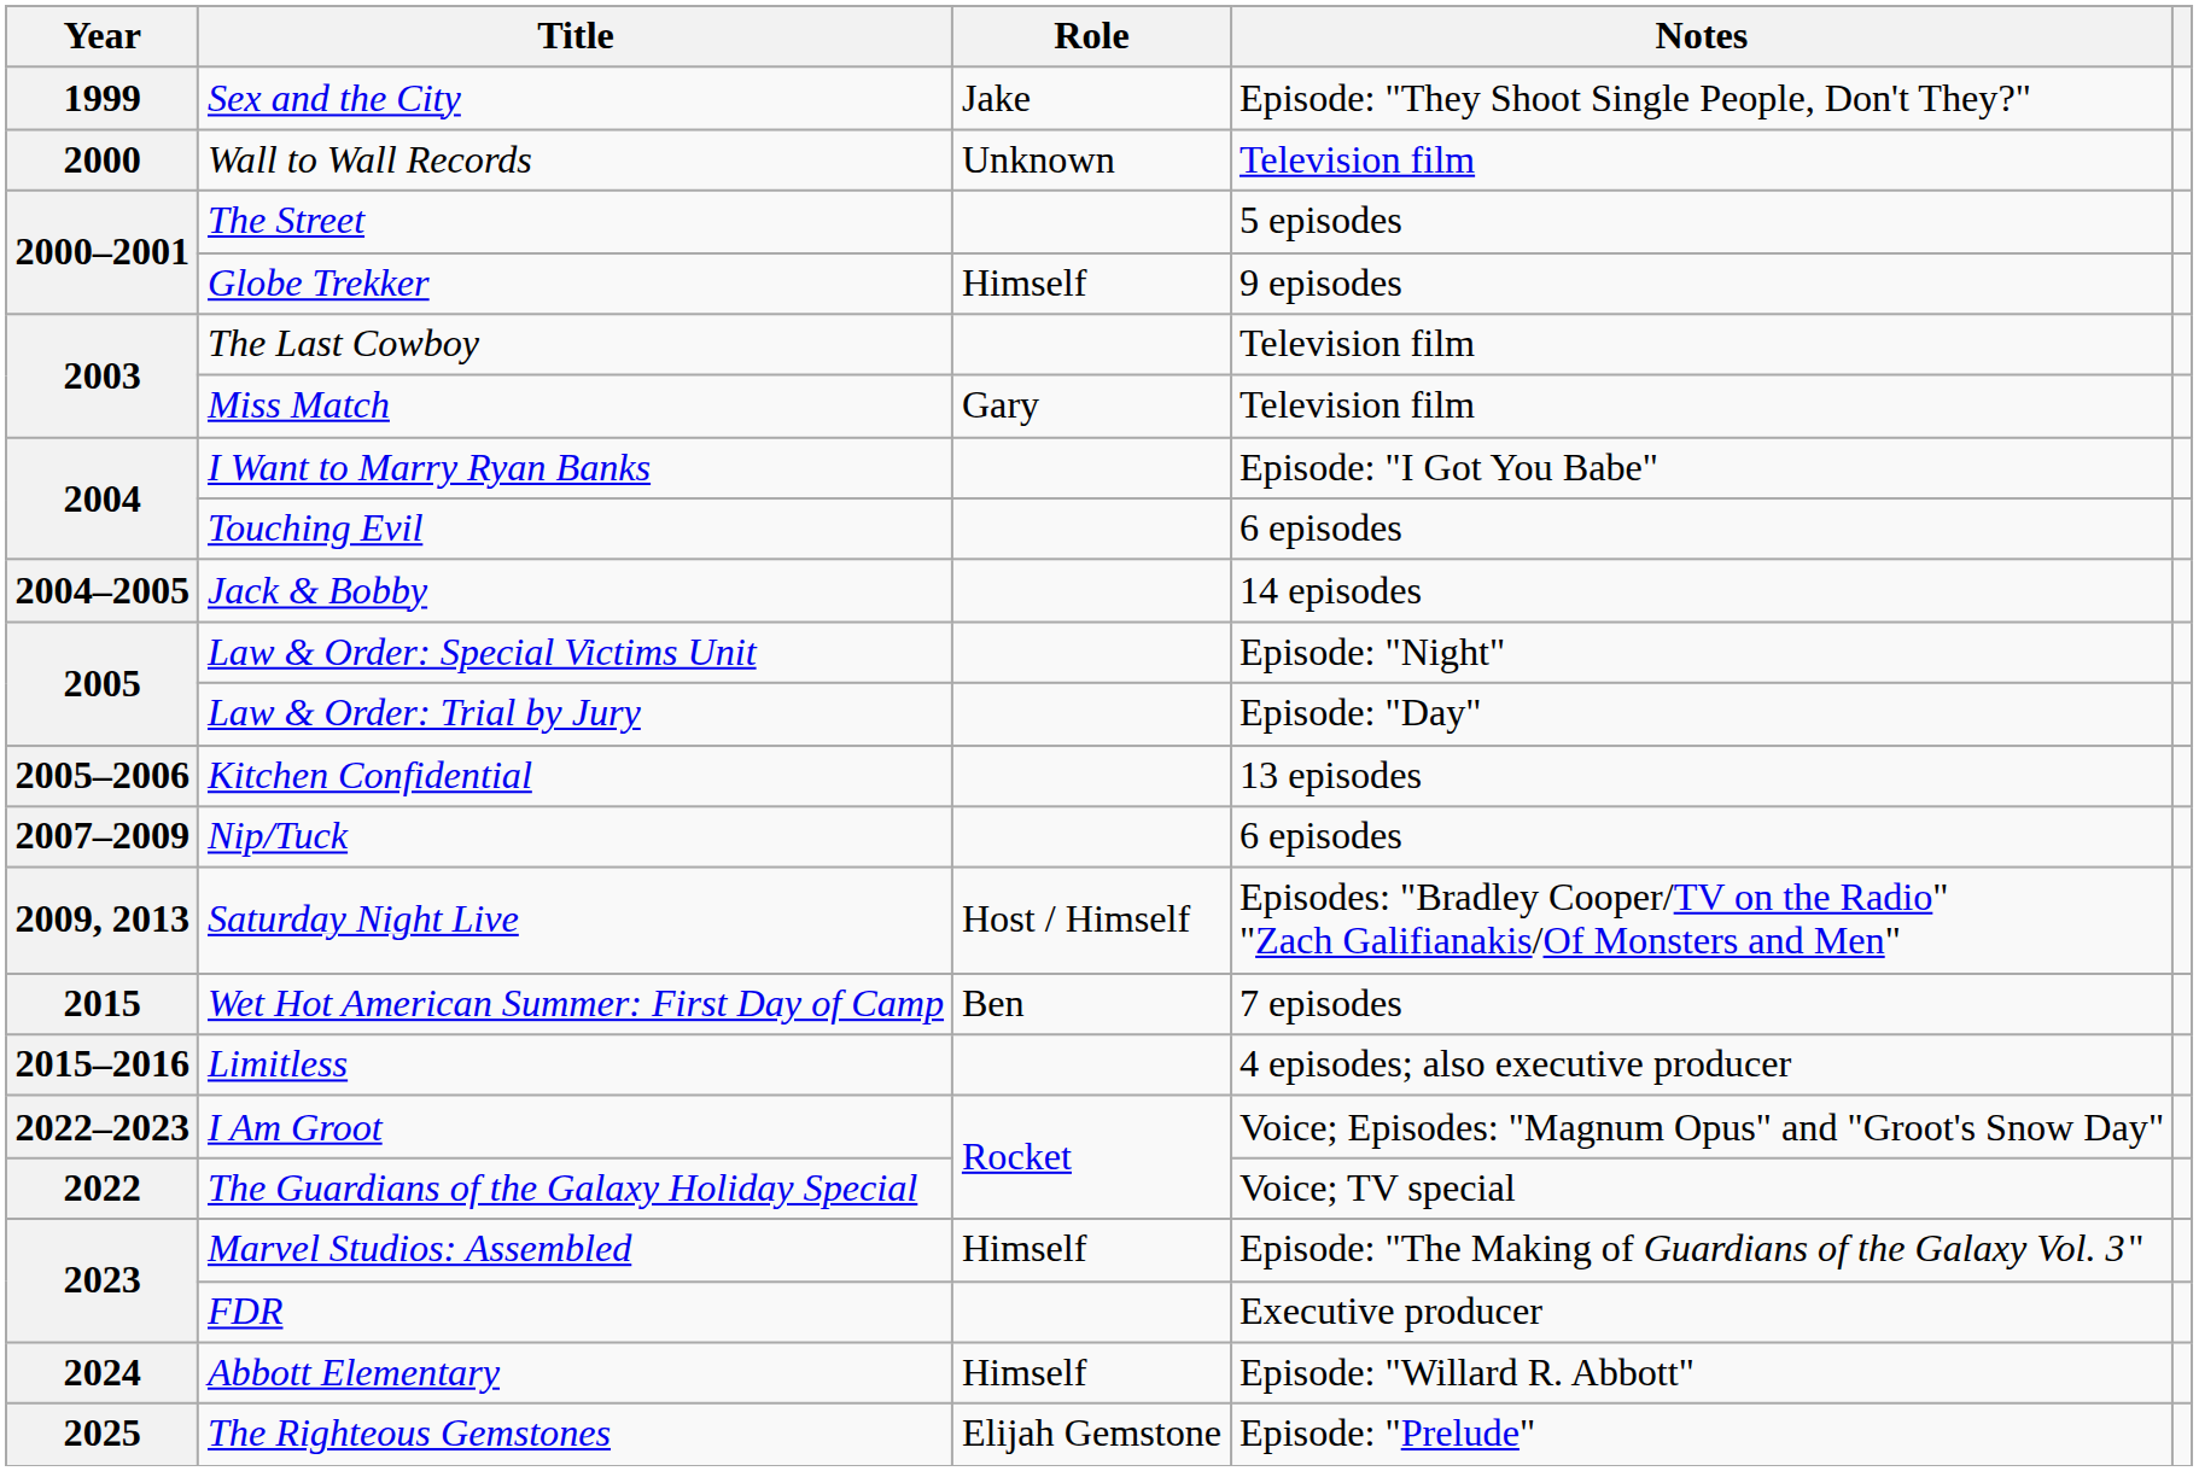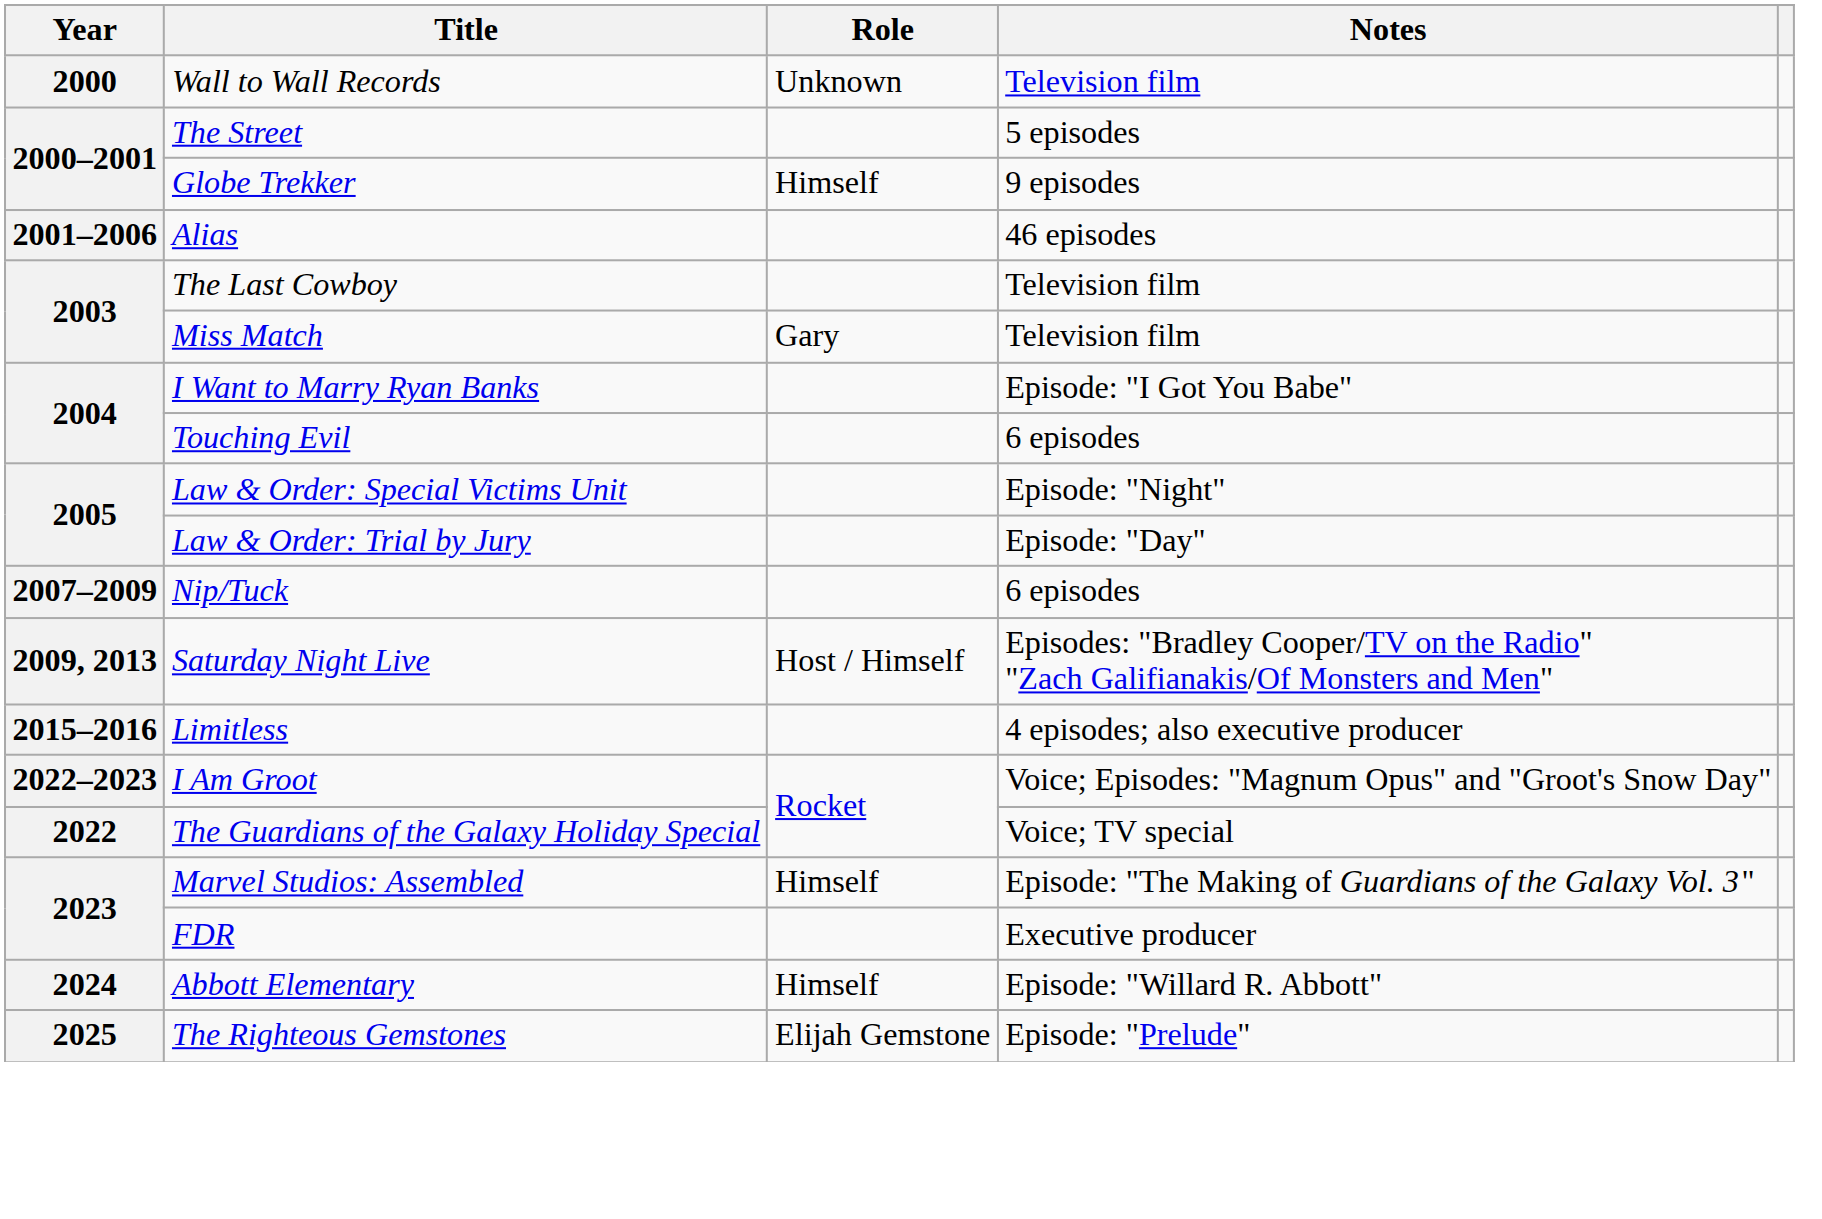- row: 1999 | Sex and the City | Jake | Episode: "They Shoot Single People, Don't They?"
+ row: 2001–2006 | Alias | 46 episodes
- row: 2004–2005 | Jack & Bobby | 14 episodes
- row: 2005–2006 | Kitchen Confidential | 13 episodes
- row: 2015 | Wet Hot American Summer: First Day of Camp | Ben | 7 episodes
